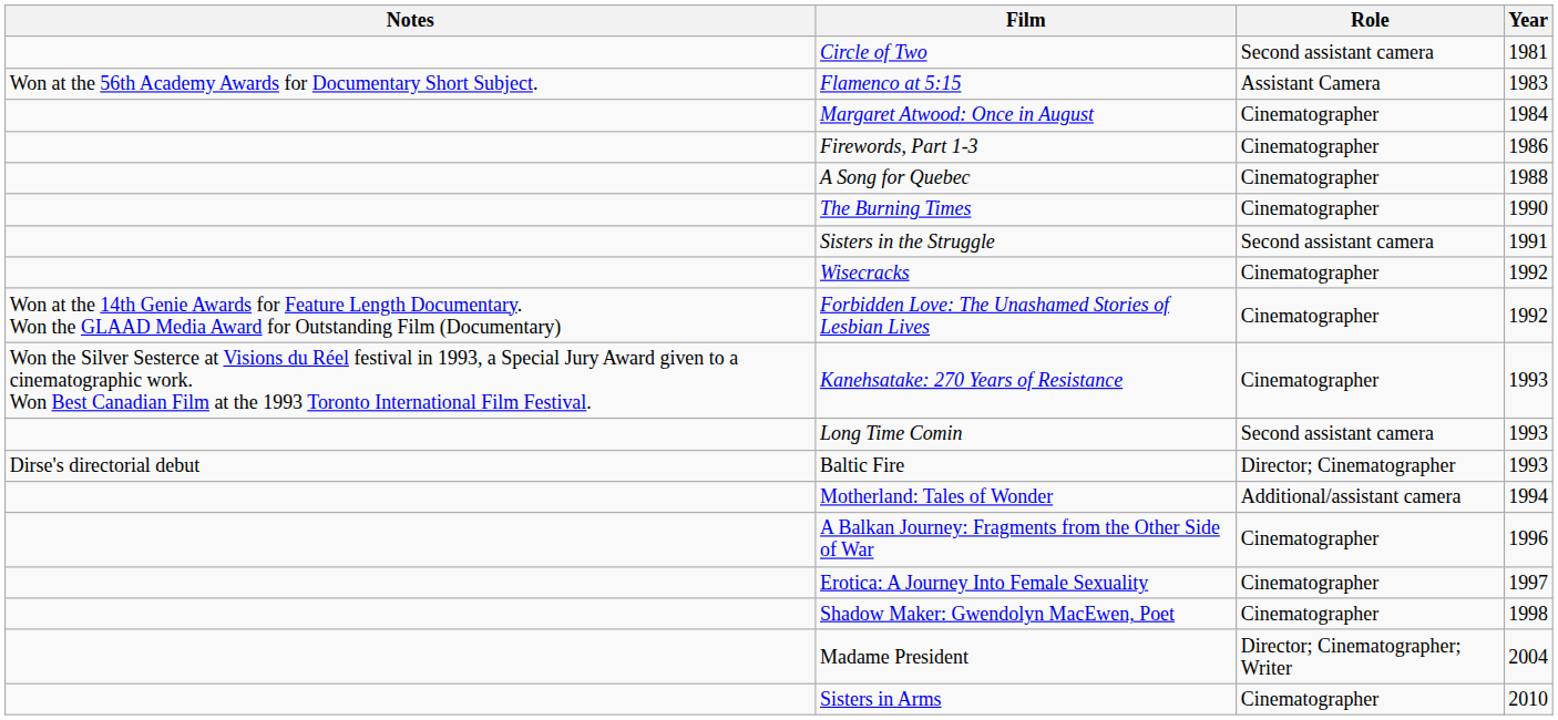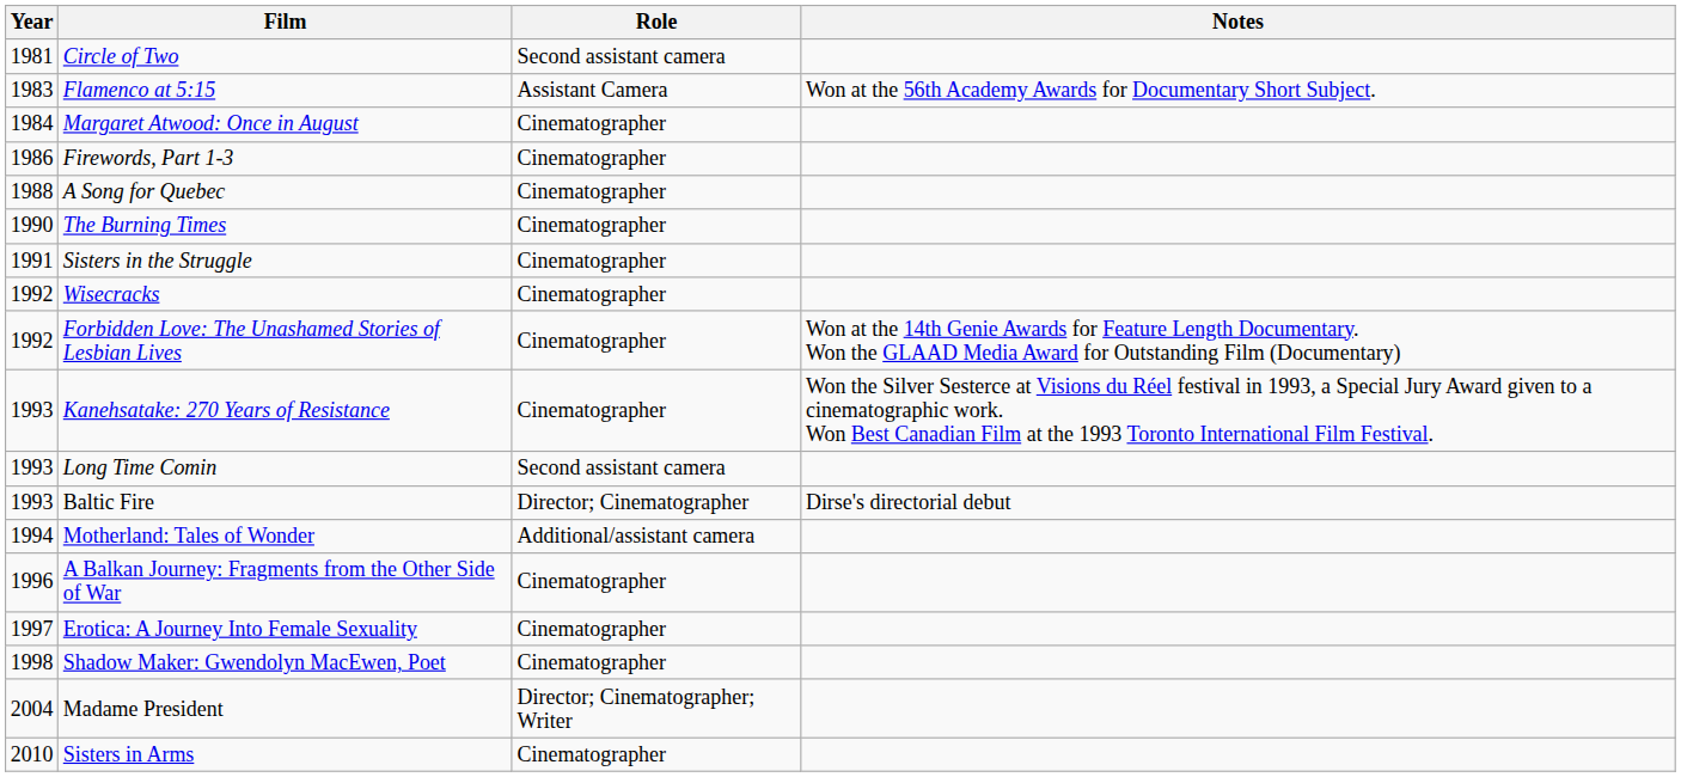columns swapped: Year <-> Notes
Sisters in the Struggle | Role: Second assistant camera -> Cinematographer
